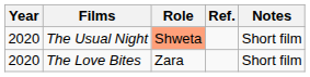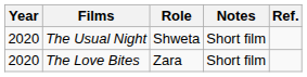columns swapped: Notes <-> Ref.
The Usual Night | Role: lightsalmon background -> no background
